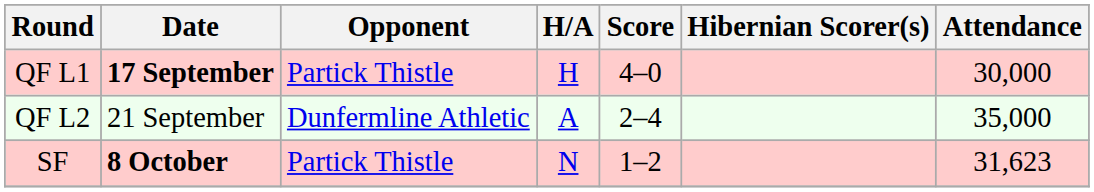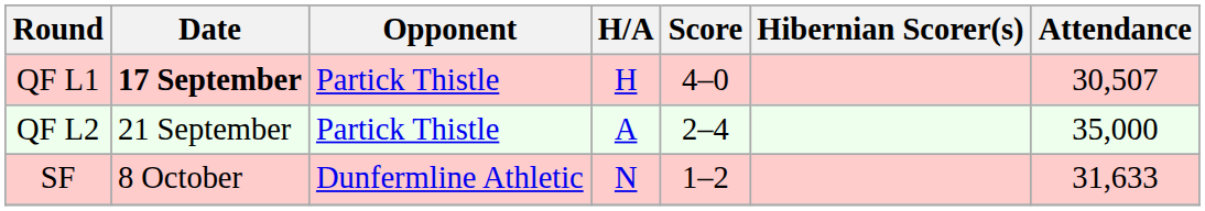QF L1 | Attendance: 30,000 -> 30,507
QF L2 | Opponent: Dunfermline Athletic -> Partick Thistle
SF | Date: bold -> normal
SF | Opponent: Partick Thistle -> Dunfermline Athletic
SF | Attendance: 31,623 -> 31,633
